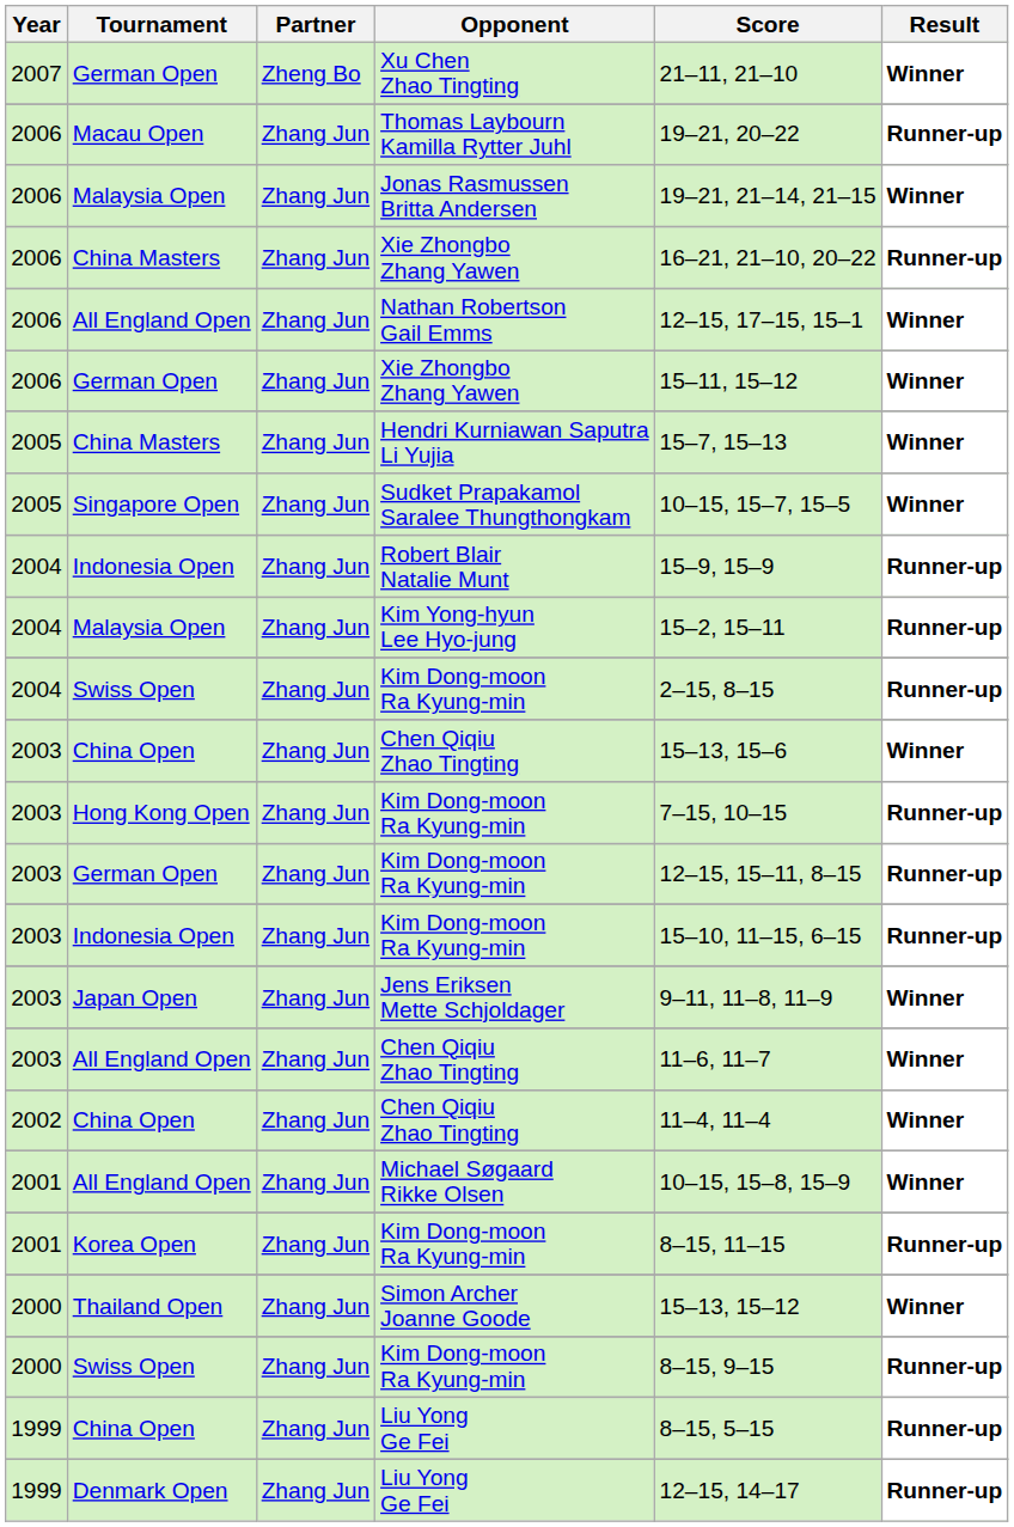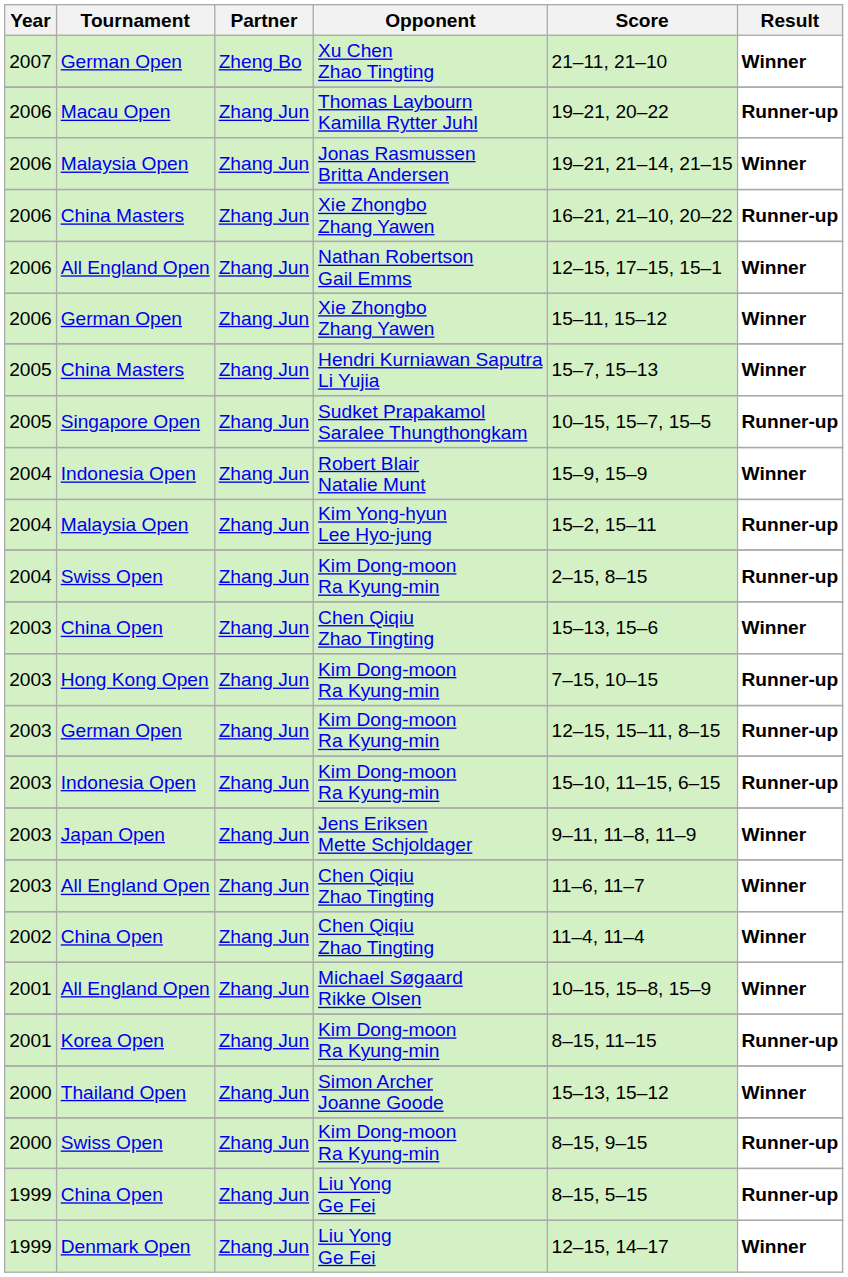Sudket Prapakamol Saralee Thungthongkam | Result: Winner -> Runner-up
Robert Blair Natalie Munt | Result: Runner-up -> Winner
Denmark Open / Liu Yong Ge Fei | Result: Runner-up -> Winner
